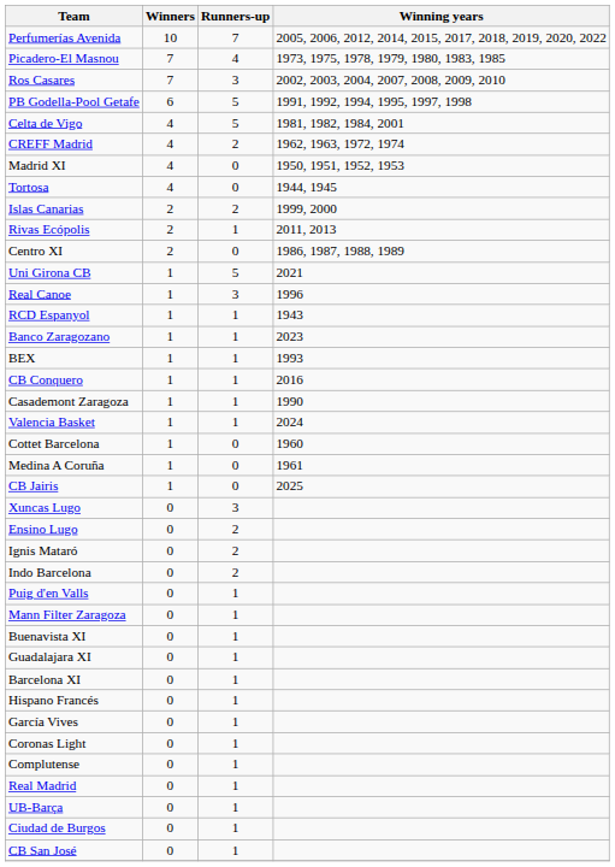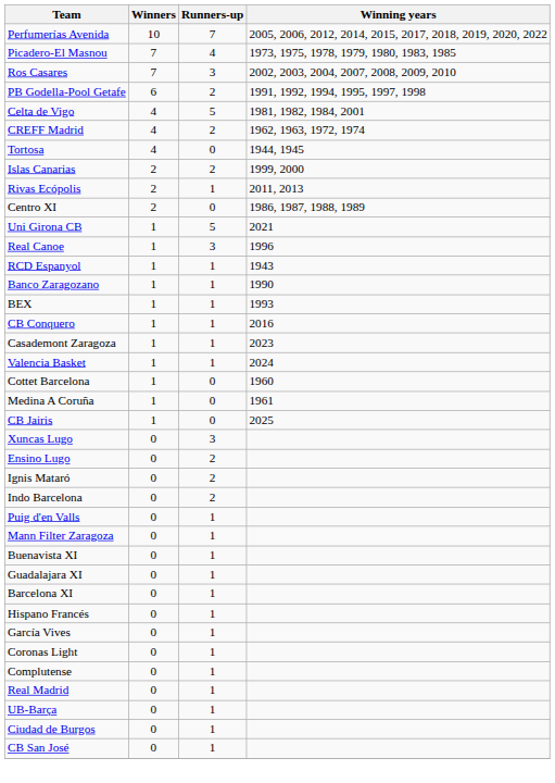PB Godella-Pool Getafe | Runners-up: 5 -> 2
- row: Madrid XI | 4 | 0 | 1950, 1951, 1952, 1953
Banco Zaragozano | Winning years: 2023 -> 1990
Casademont Zaragoza | Winning years: 1990 -> 2023
